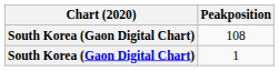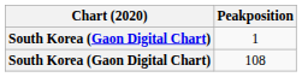rows swapped: 1 <-> 108
